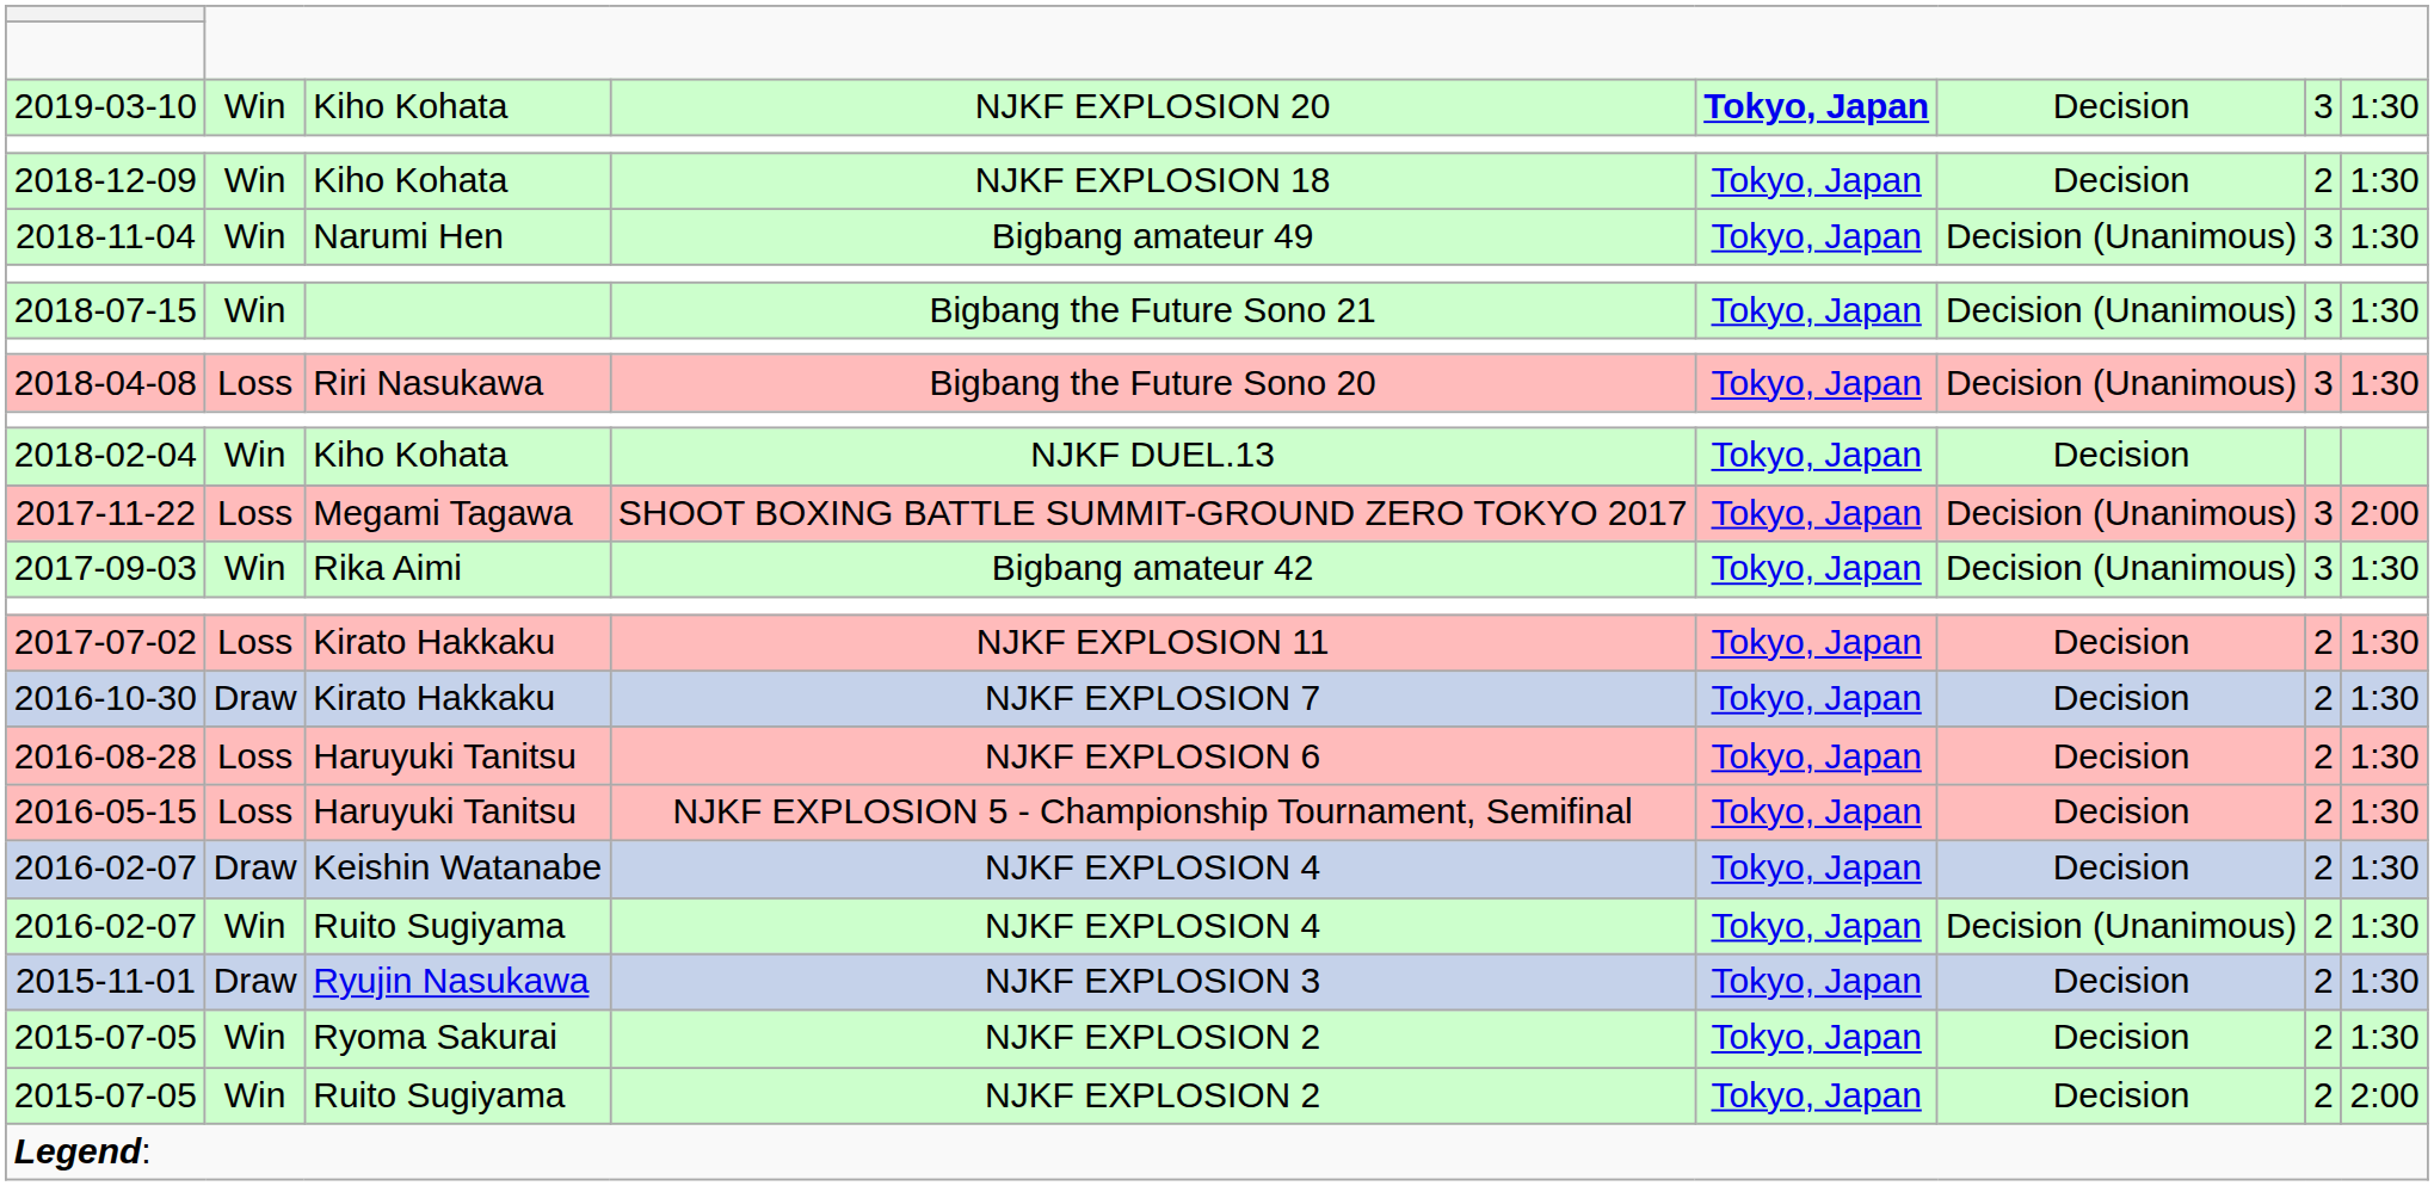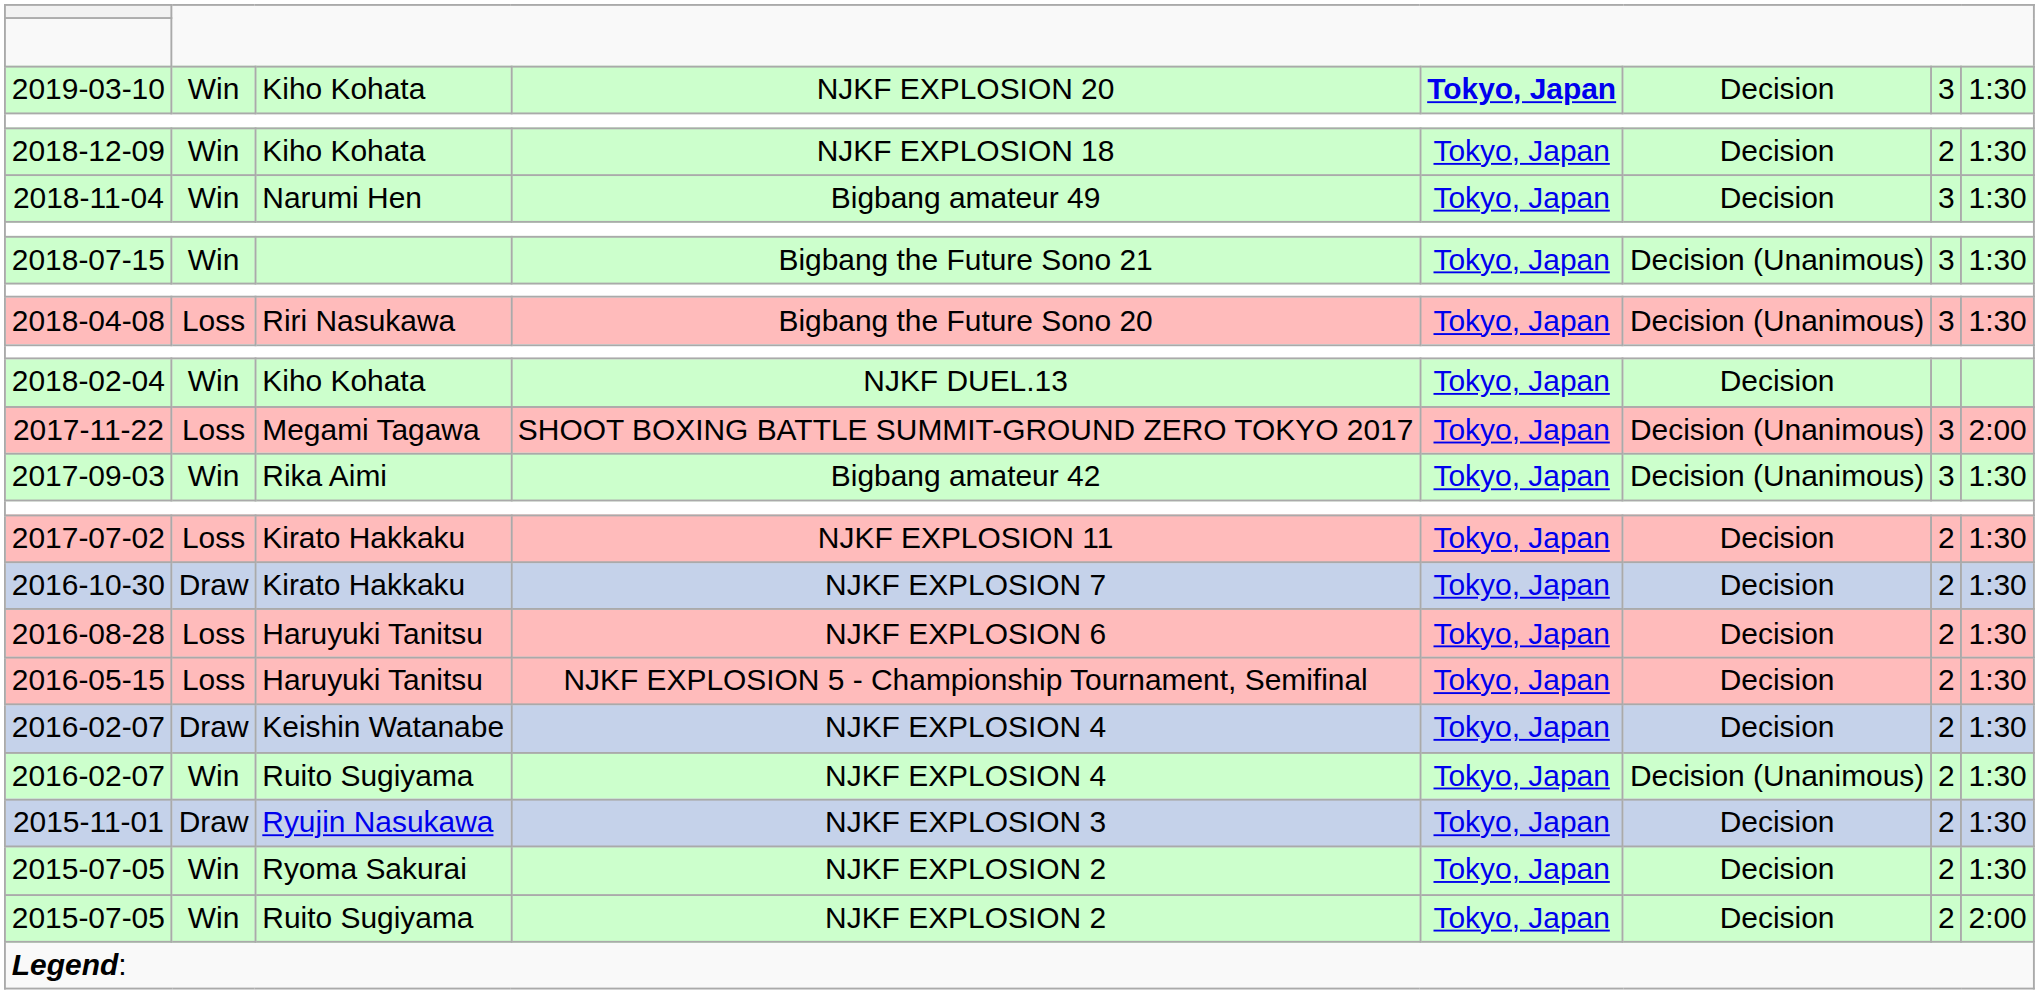2018-11-04 | column 6: Decision (Unanimous) -> Decision
